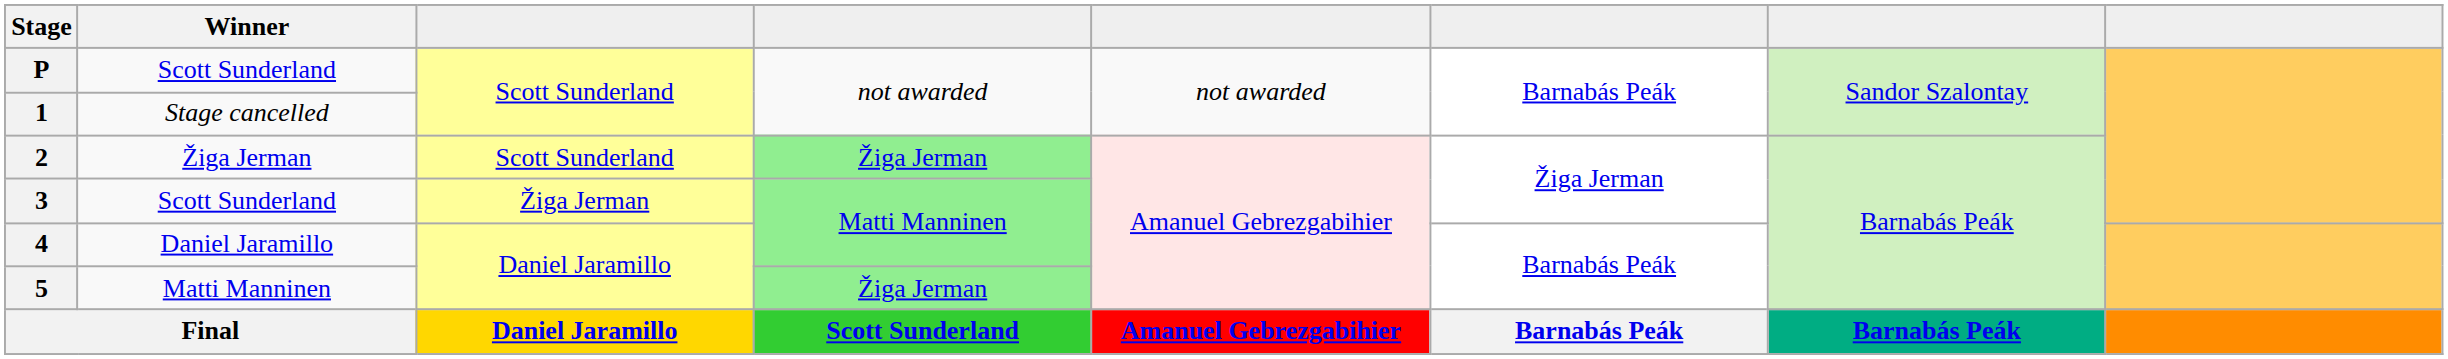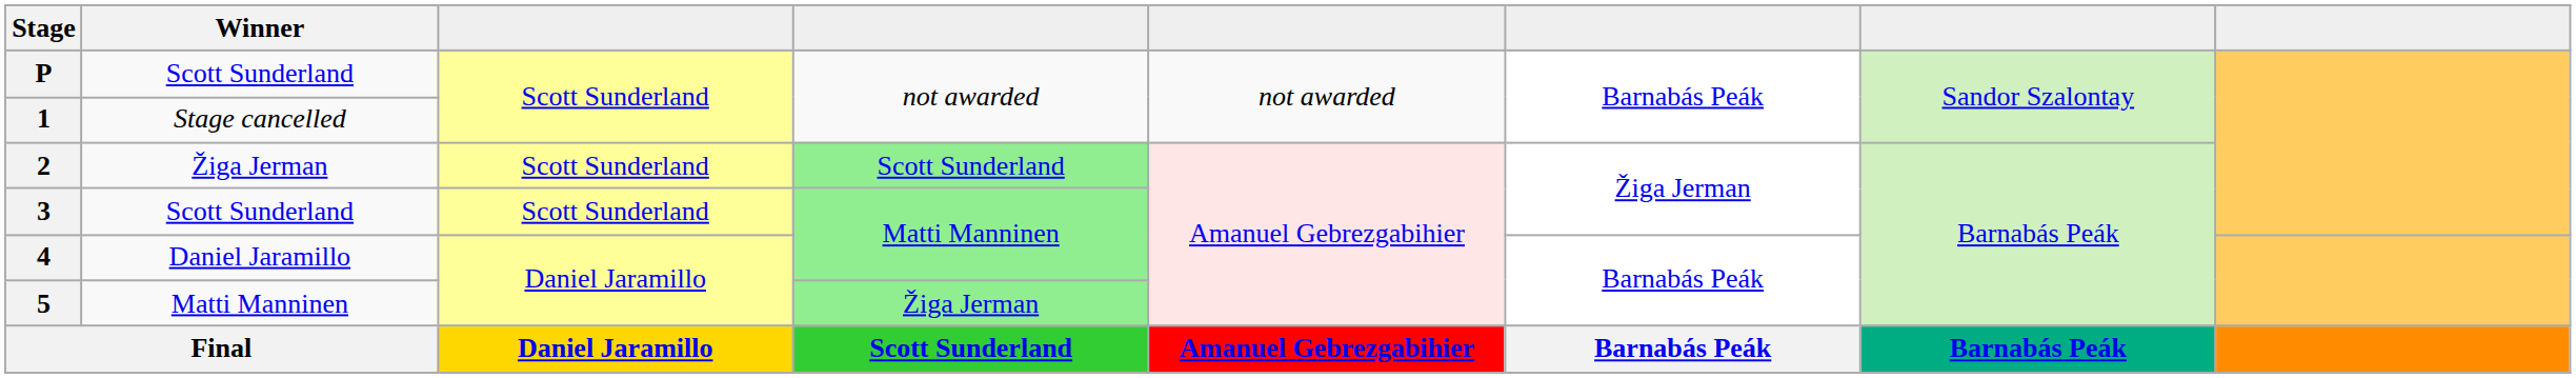2 | column 4: Žiga Jerman -> Scott Sunderland
3 | column 3: Žiga Jerman -> Scott Sunderland
